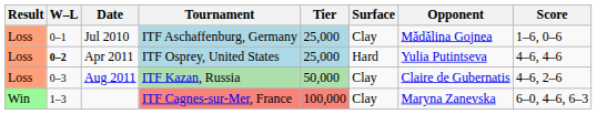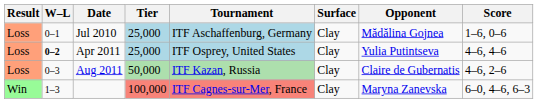columns swapped: Tournament <-> Tier
Apr 2011 | Surface: Hard -> Clay
